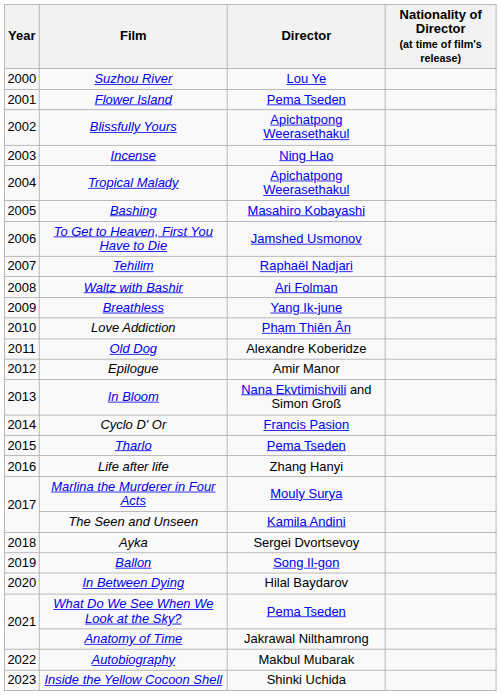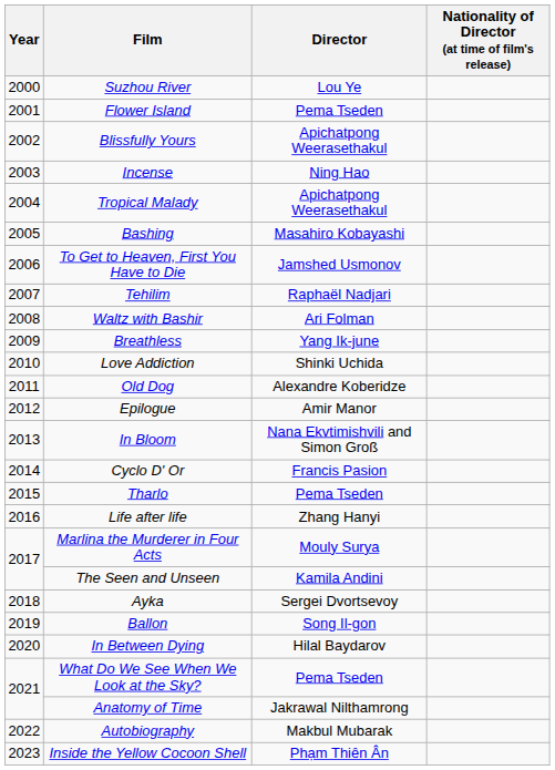Love Addiction | Director: Phạm Thiên Ân -> Shinki Uchida
Inside the Yellow Cocoon Shell | Director: Shinki Uchida -> Phạm Thiên Ân
